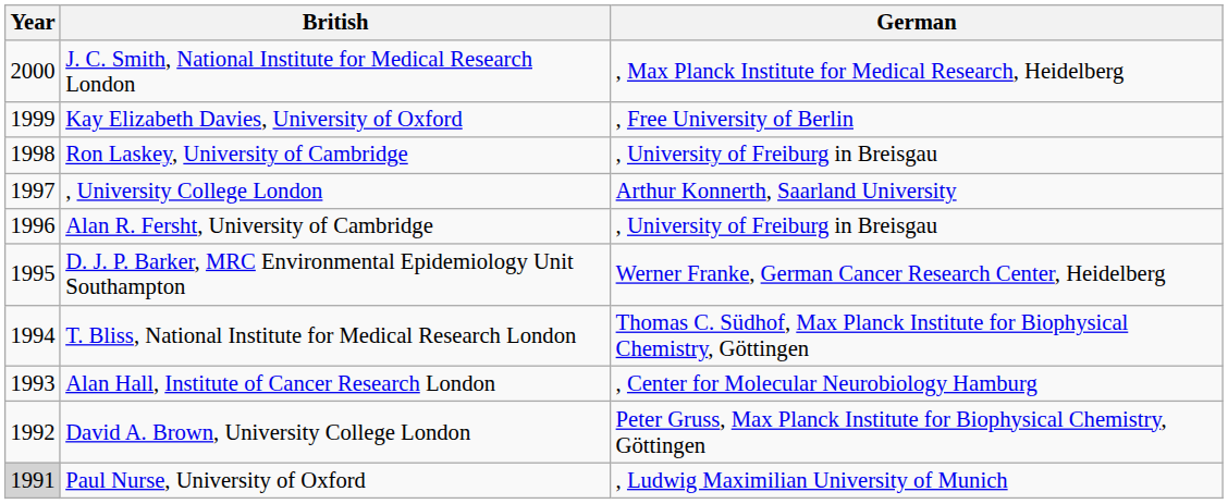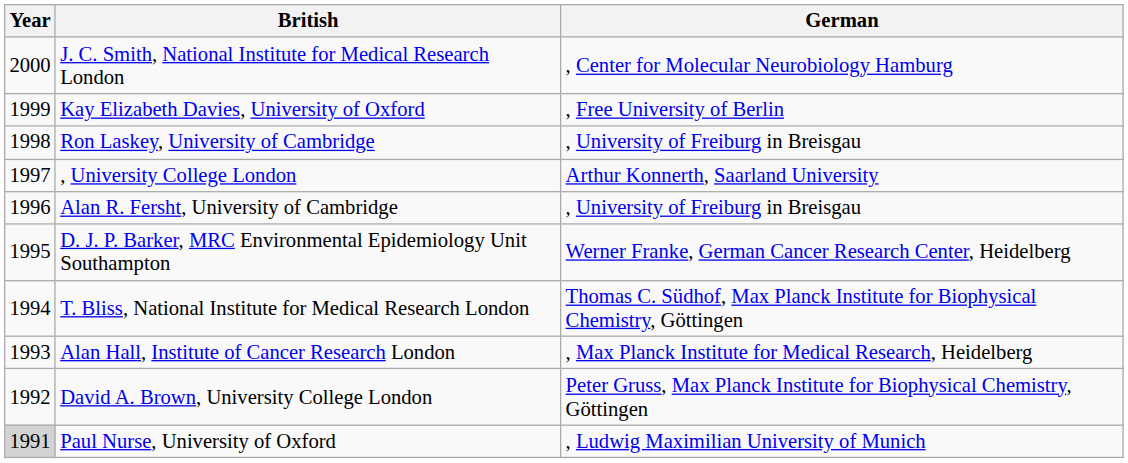J. C. Smith, National Institute for Medical Research London | German: , Max Planck Institute for Medical Research, Heidelberg -> , Center for Molecular Neurobiology Hamburg
Alan Hall, Institute of Cancer Research London | German: , Center for Molecular Neurobiology Hamburg -> , Max Planck Institute for Medical Research, Heidelberg
